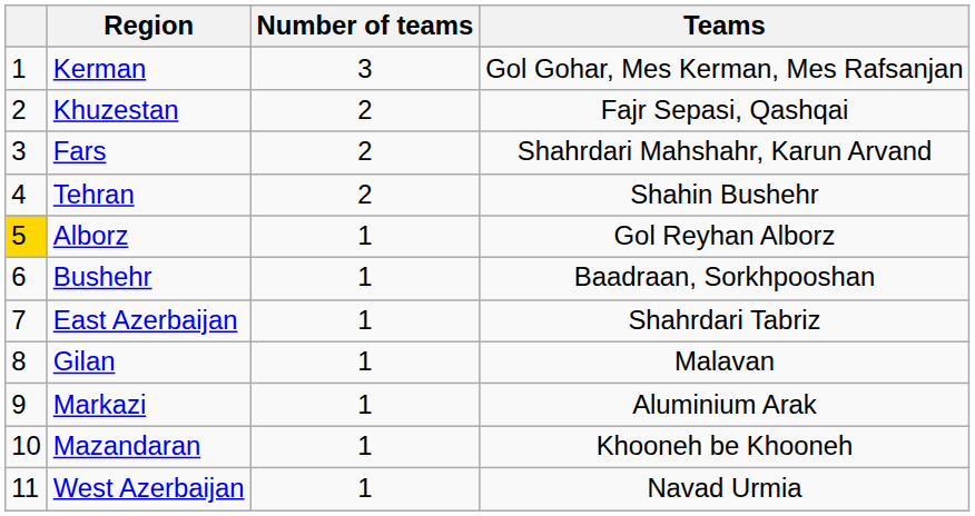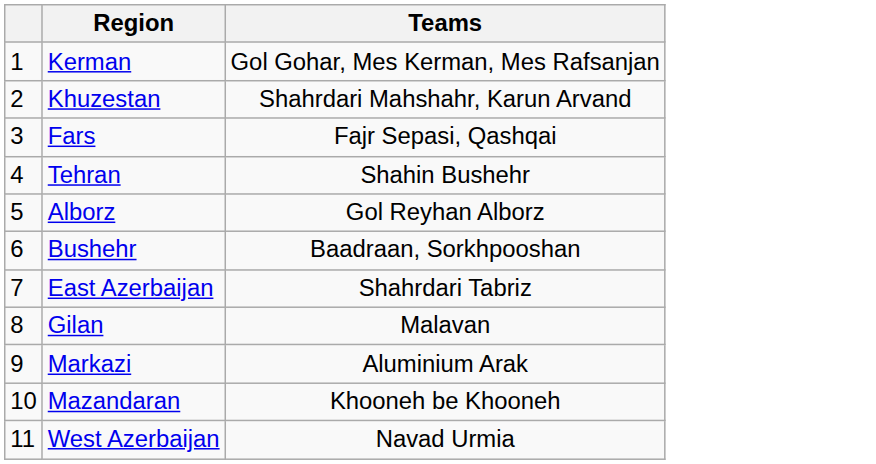- column: Number of teams | 3 | 2 | 2 | 2 | 1 | 1 | 1 | 1 | 1 | 1 | 1
Khuzestan | Teams: Fajr Sepasi, Qashqai -> Shahrdari Mahshahr, Karun Arvand
Fars | Teams: Shahrdari Mahshahr, Karun Arvand -> Fajr Sepasi, Qashqai
Alborz | column 1: gold background -> no background
